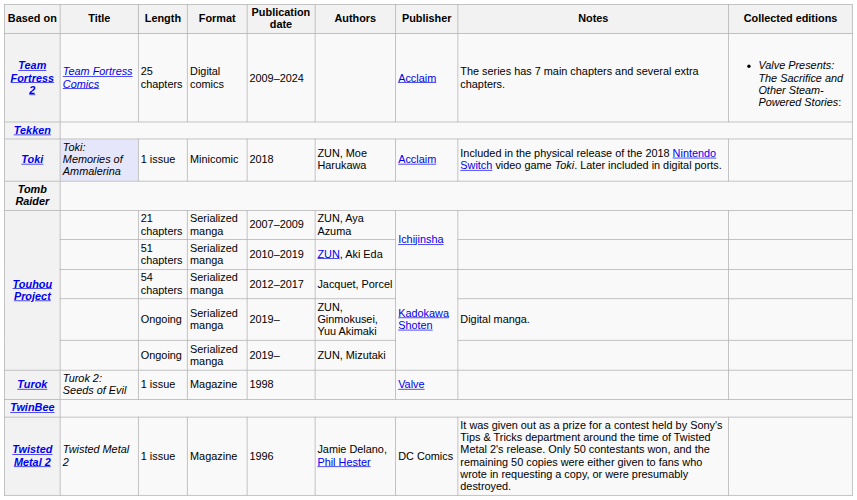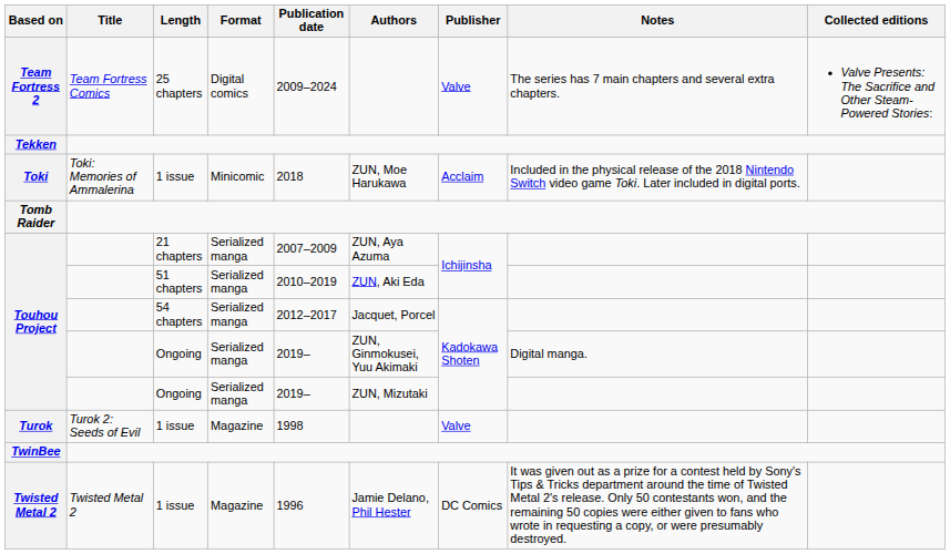Team Fortress 2 | Publisher: Acclaim -> Valve
Toki | Title: lavender background -> no background
